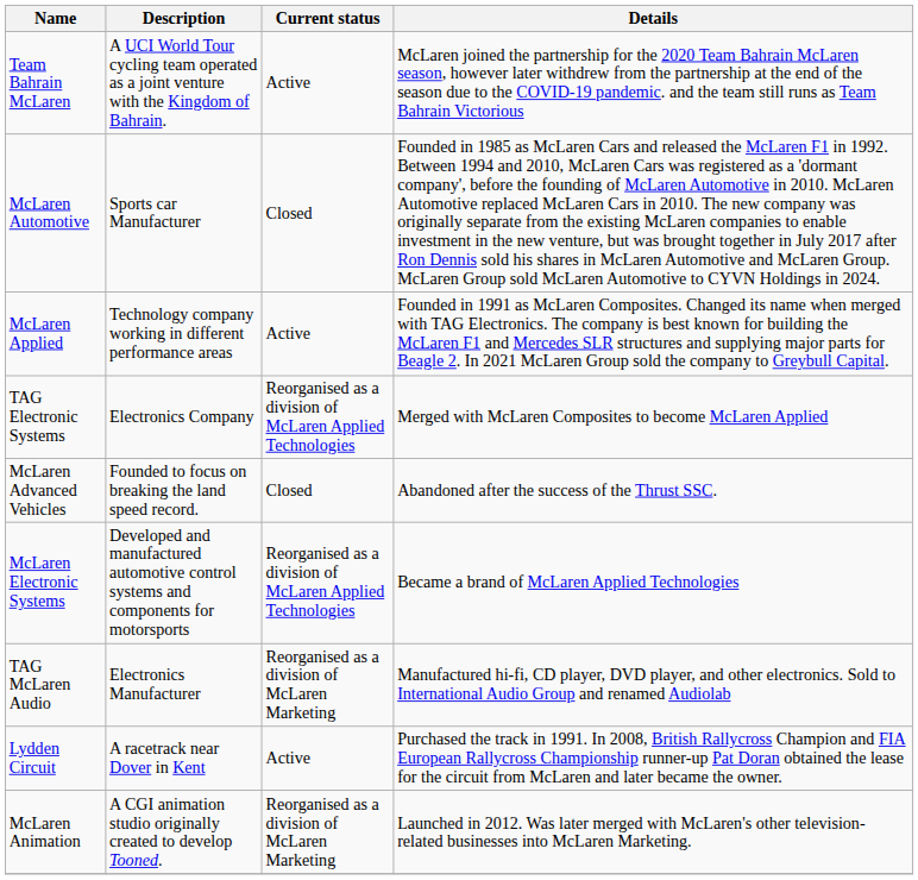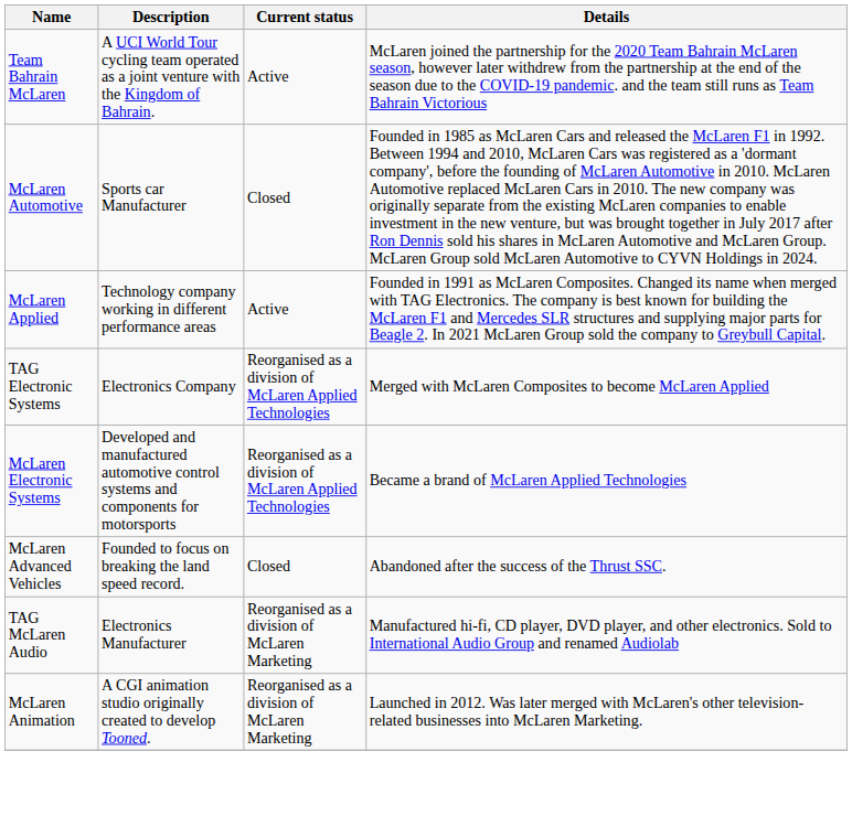rows swapped: McLaren Advanced Vehicles <-> McLaren Electronic Systems
- row: Lydden Circuit | A racetrack near Dover in Kent | Active | Purchased the track in 1991. In 2008, British Rallycross Champion and FIA European Rallycross Championship runner-up Pat Doran obtained the lease for the circuit from McLaren and later became the owner.
